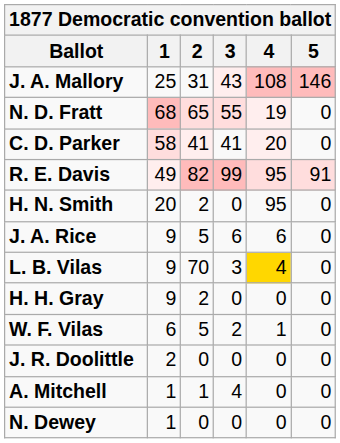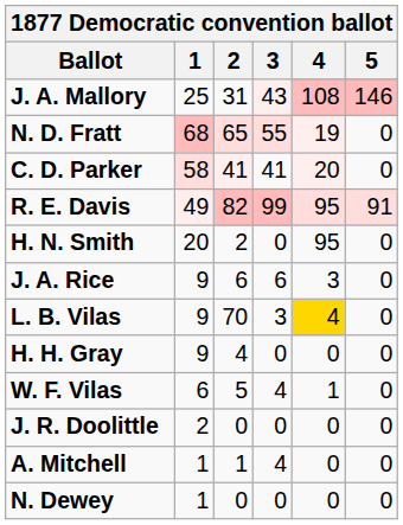J. A. Rice | 2: 5 -> 6
J. A. Rice | 4: 6 -> 3
H. H. Gray | 2: 2 -> 4
W. F. Vilas | 3: 2 -> 4
